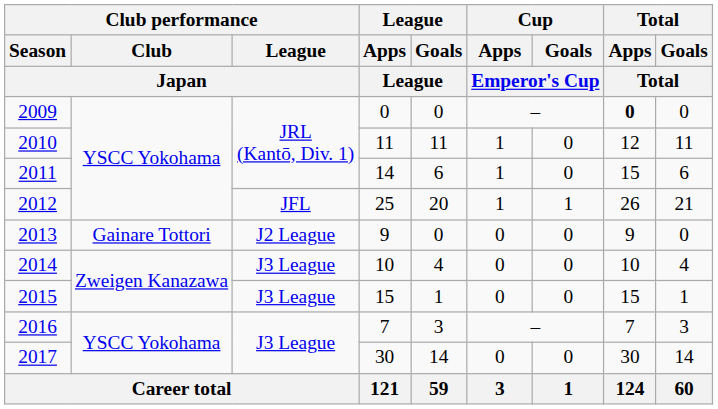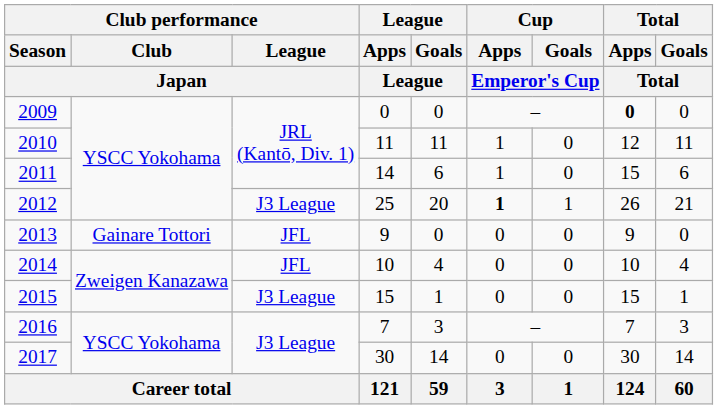2012 | Club performance / League / Japan: JFL -> J3 League
2012 | Cup / Apps / Emperor's Cup: normal -> bold
2013 | Club performance / League / Japan: J2 League -> JFL
2014 | Club performance / League / Japan: J3 League -> JFL
